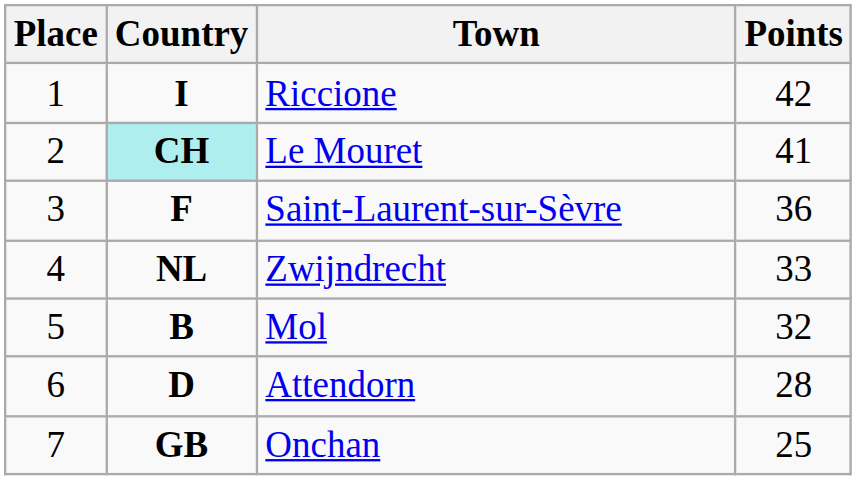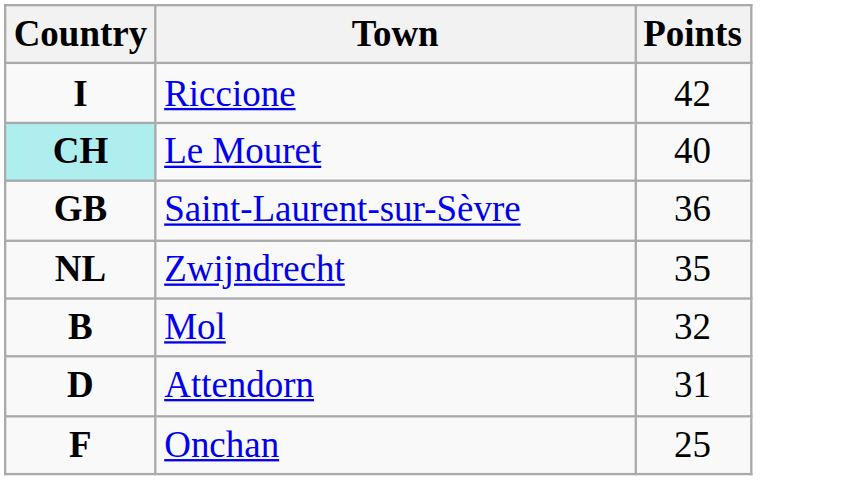- column: Place | 1 | 2 | 3 | 4 | 5 | 6 | 7
Le Mouret | Points: 41 -> 40
Saint-Laurent-sur-Sèvre | Country: F -> GB
Zwijndrecht | Points: 33 -> 35
Attendorn | Points: 28 -> 31
Onchan | Country: GB -> F
